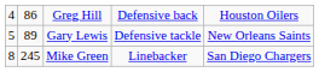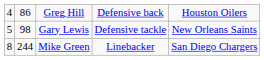Gary Lewis | column 2: 89 -> 98
Mike Green | column 2: 245 -> 244
